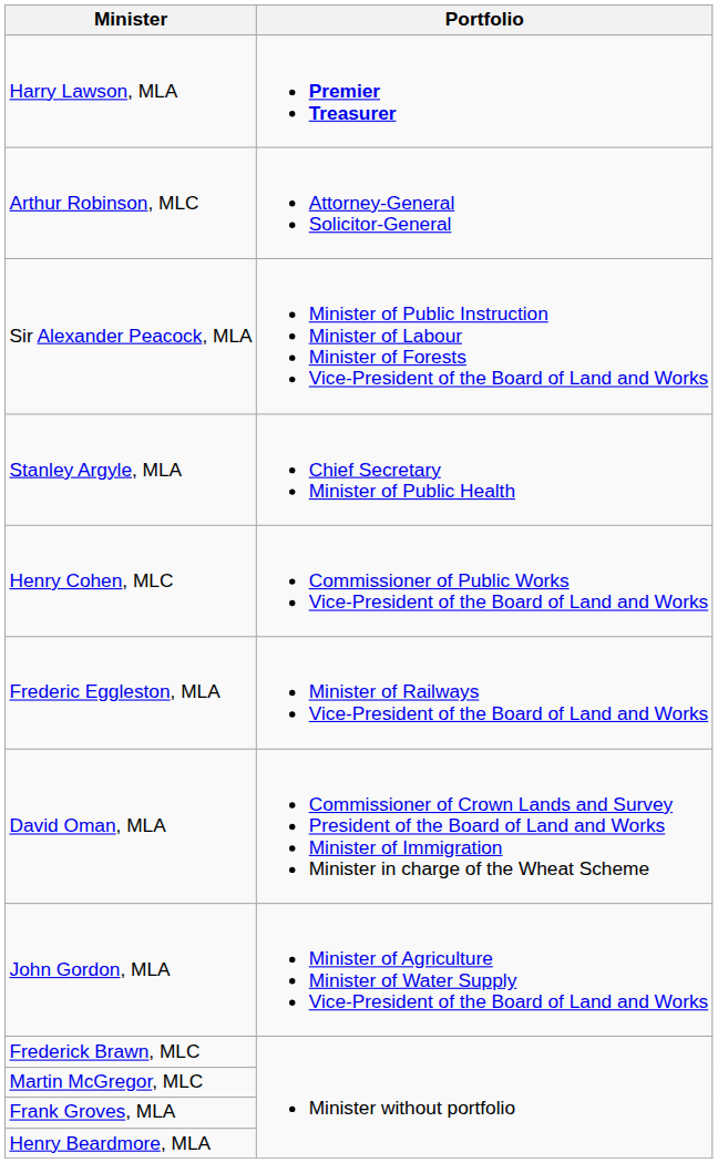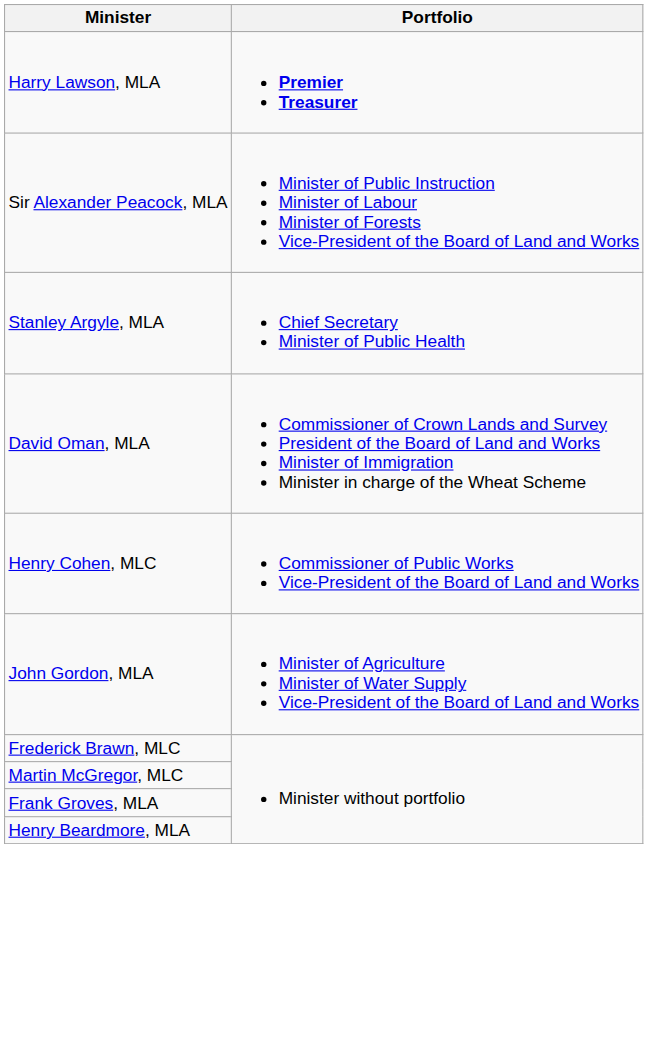- row: Arthur Robinson, MLC | Attorney-General Solicitor-General
rows swapped: David Oman, MLA <-> Henry Cohen, MLC
- row: Frederic Eggleston, MLA | Minister of Railways Vice-President of the Board of Land and Works
